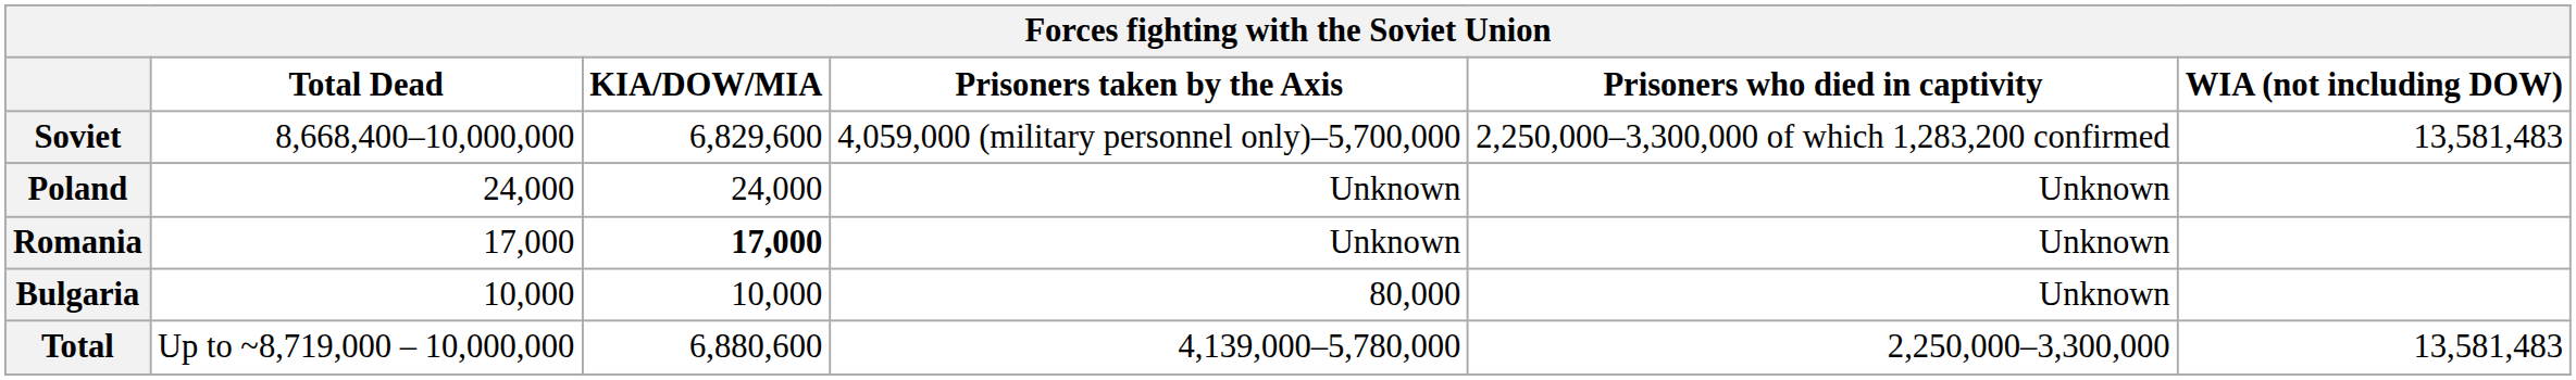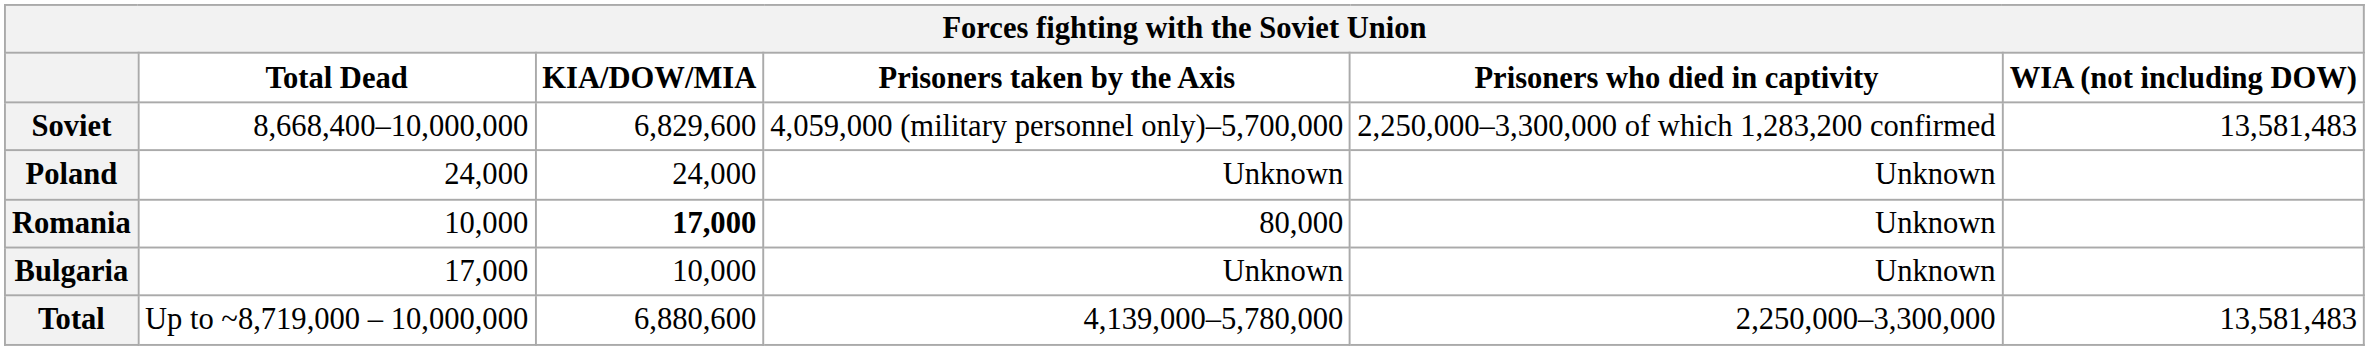Romania | Total Dead: 17,000 -> 10,000
Romania | Prisoners taken by the Axis: Unknown -> 80,000
Bulgaria | Total Dead: 10,000 -> 17,000
Bulgaria | Prisoners taken by the Axis: 80,000 -> Unknown
